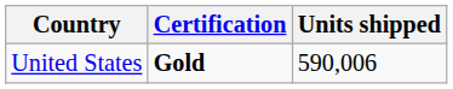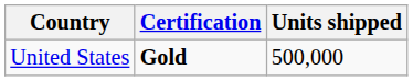United States | Units shipped: 590,006 -> 500,000
